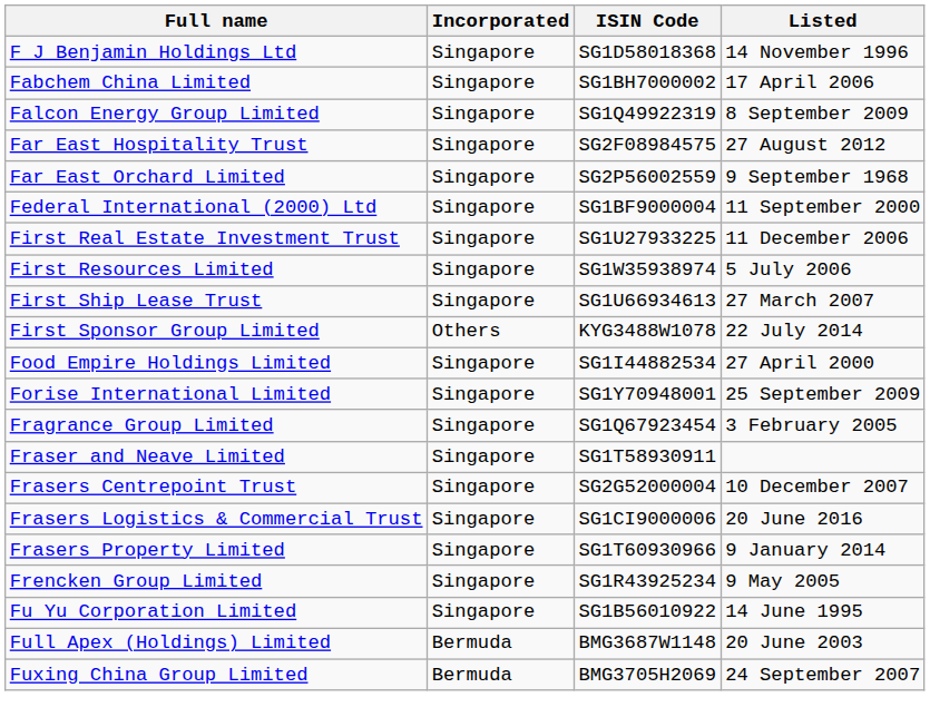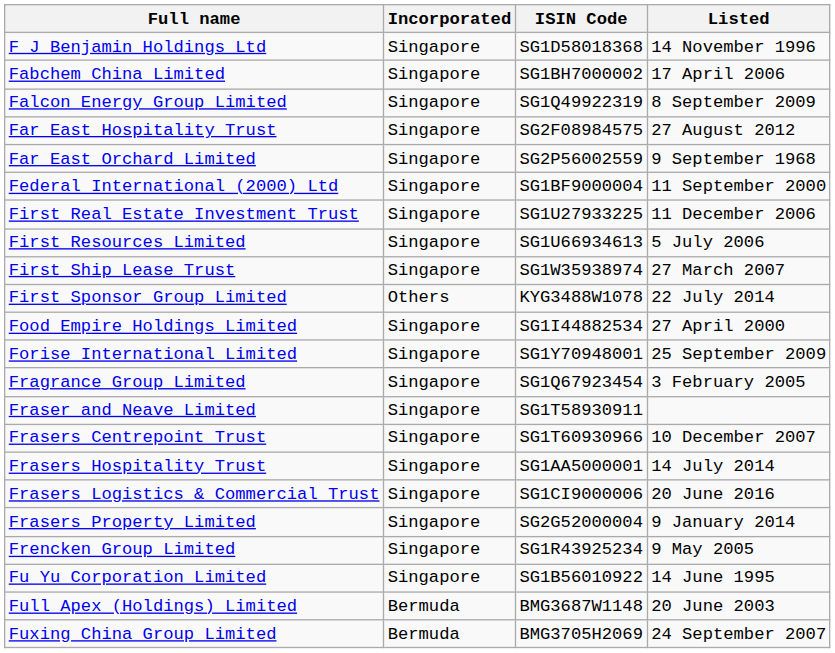First Resources Limited | ISIN Code: SG1W35938974 -> SG1U66934613
First Ship Lease Trust | ISIN Code: SG1U66934613 -> SG1W35938974
Frasers Centrepoint Trust | ISIN Code: SG2G52000004 -> SG1T60930966
+ row: Frasers Hospitality Trust | Singapore | SG1AA5000001 | 14 July 2014
Frasers Property Limited | ISIN Code: SG1T60930966 -> SG2G52000004
